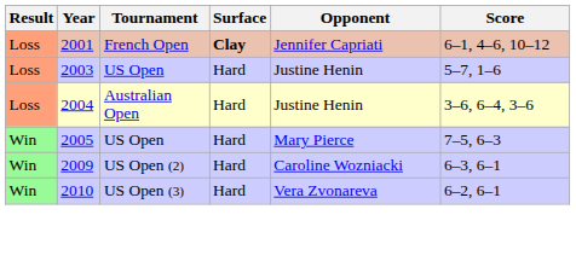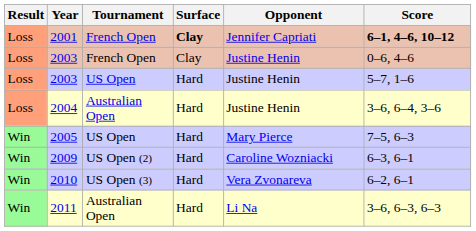2001 | Score: normal -> bold
+ row: Loss | 2003 | French Open | Clay | Justine Henin | 0–6, 4–6
+ row: Win | 2011 | Australian Open | Hard | Li Na | 3–6, 6–3, 6–3
